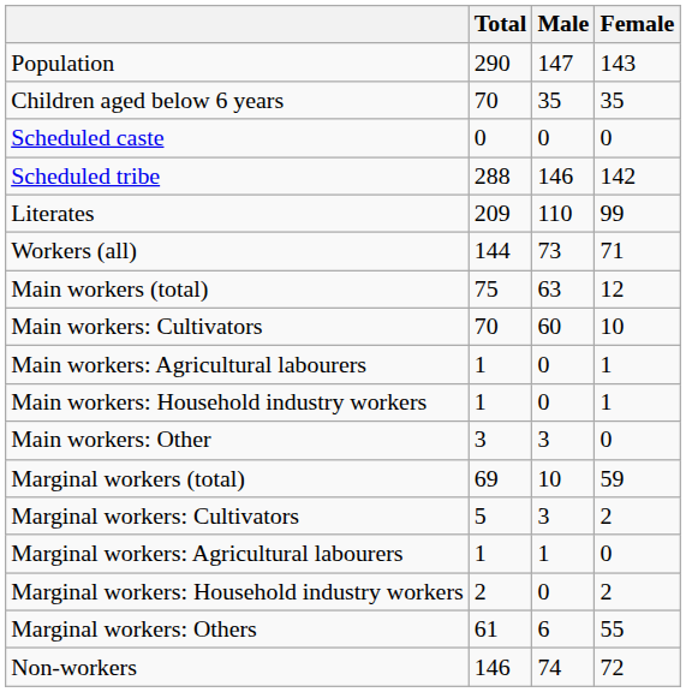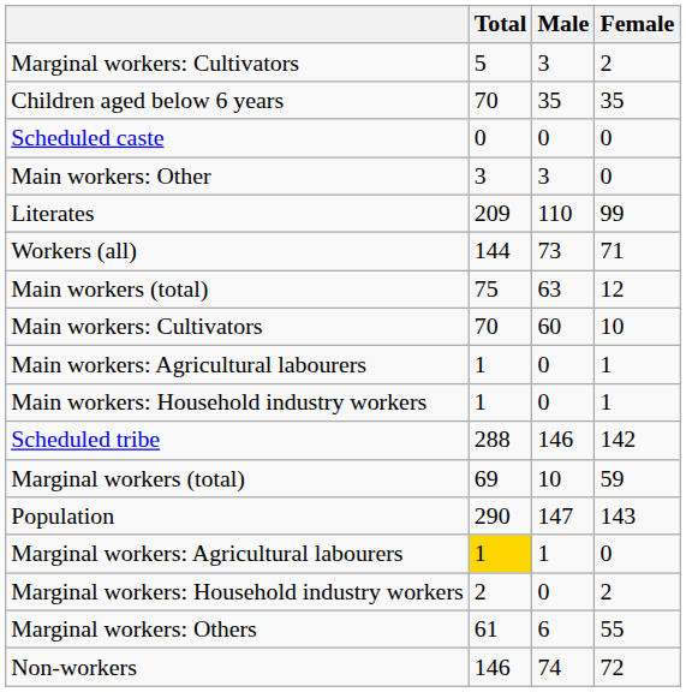rows swapped: Population <-> Marginal workers: Cultivators
rows swapped: Scheduled tribe <-> Main workers: Other
Marginal workers: Agricultural labourers | Total: no background -> gold background
